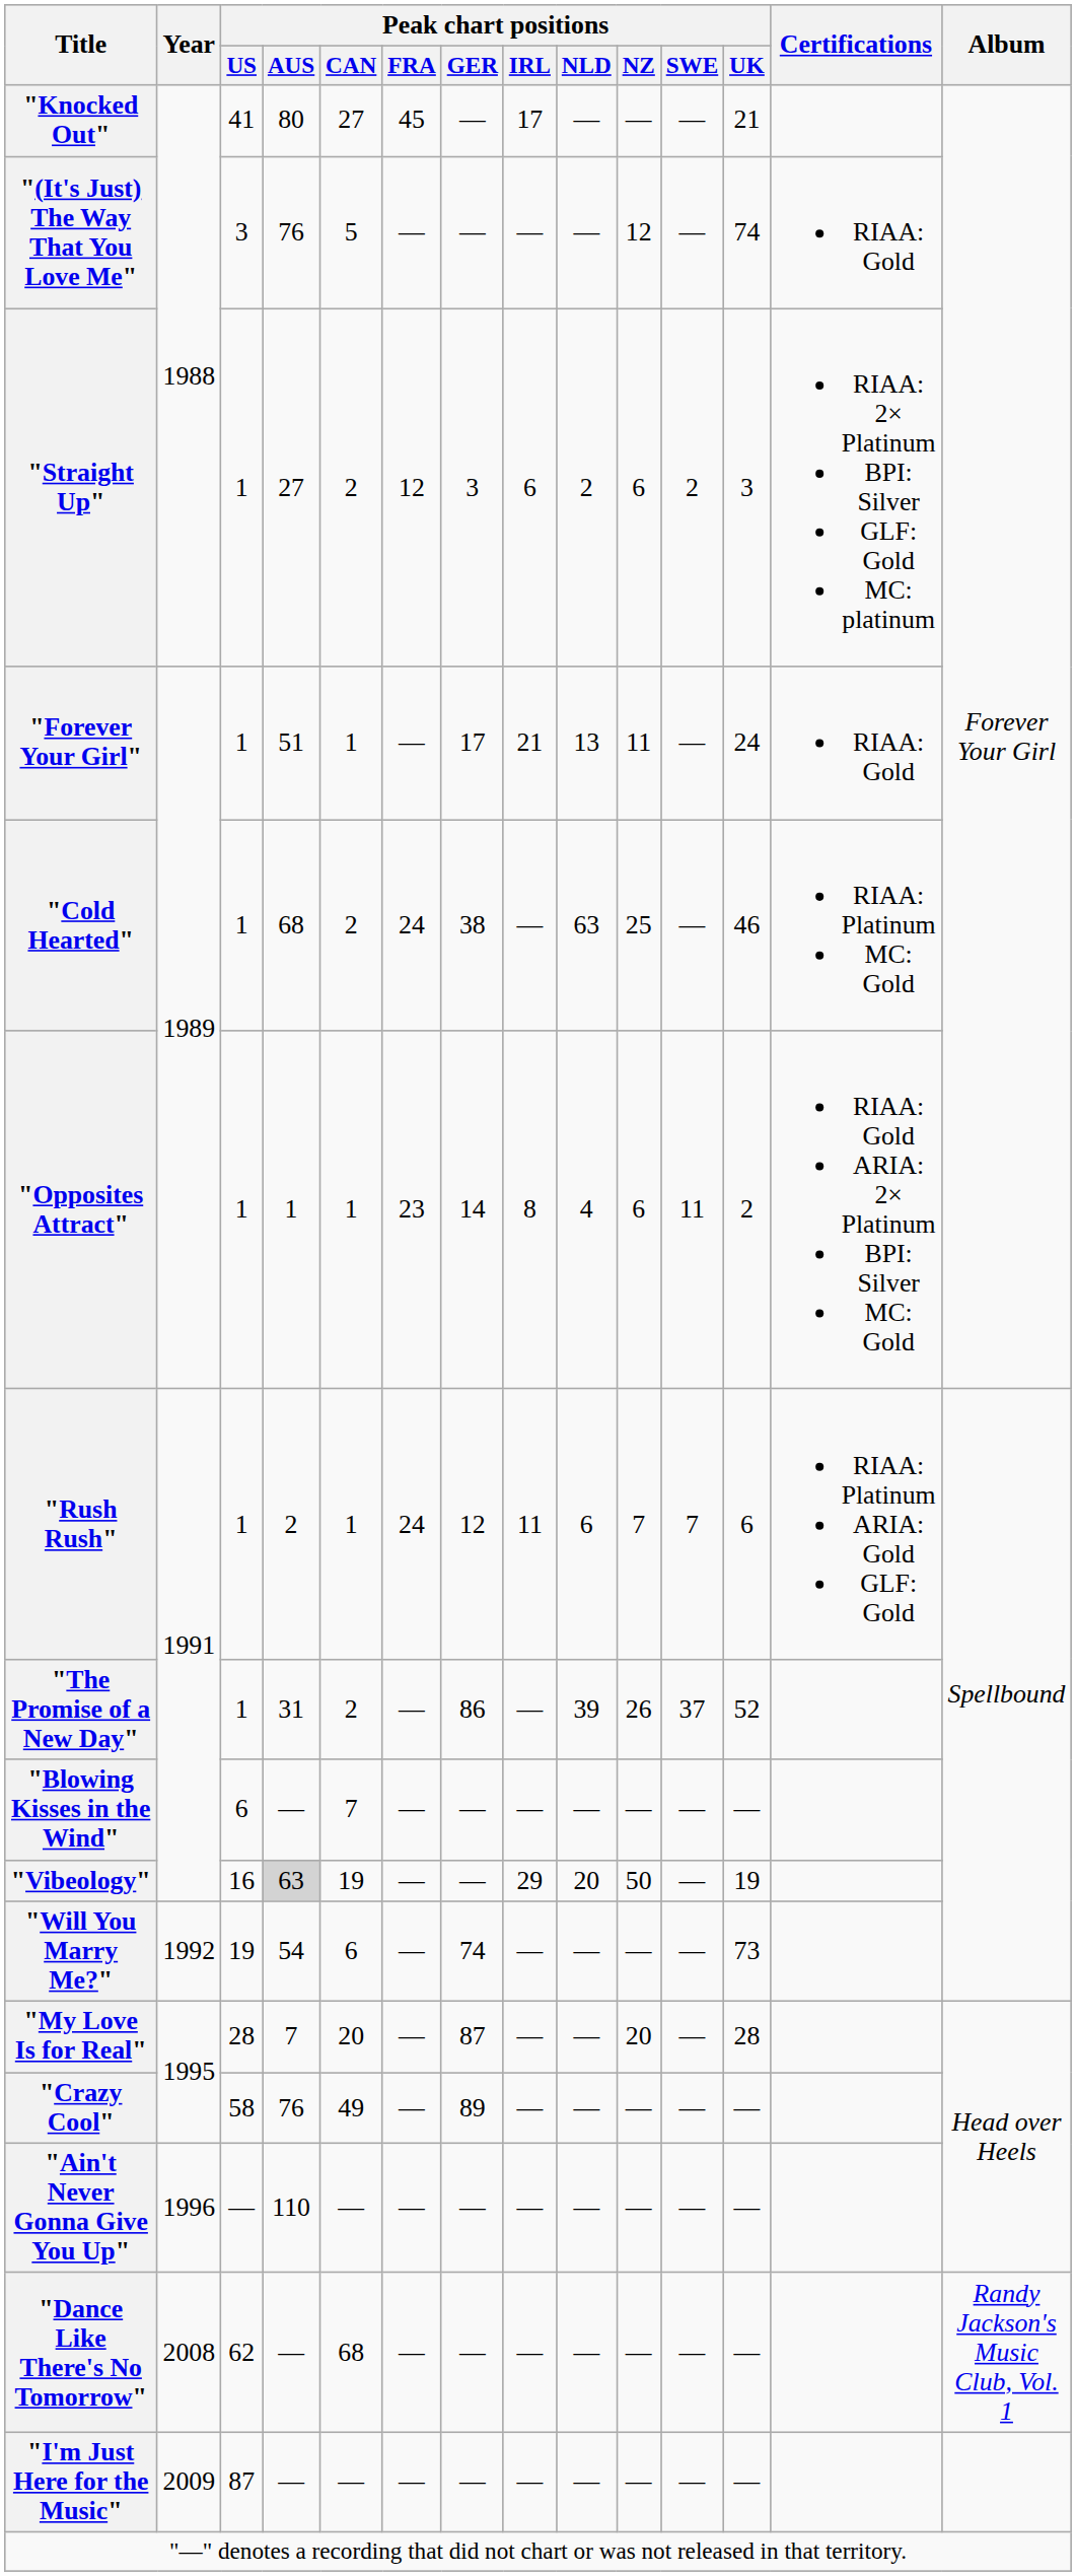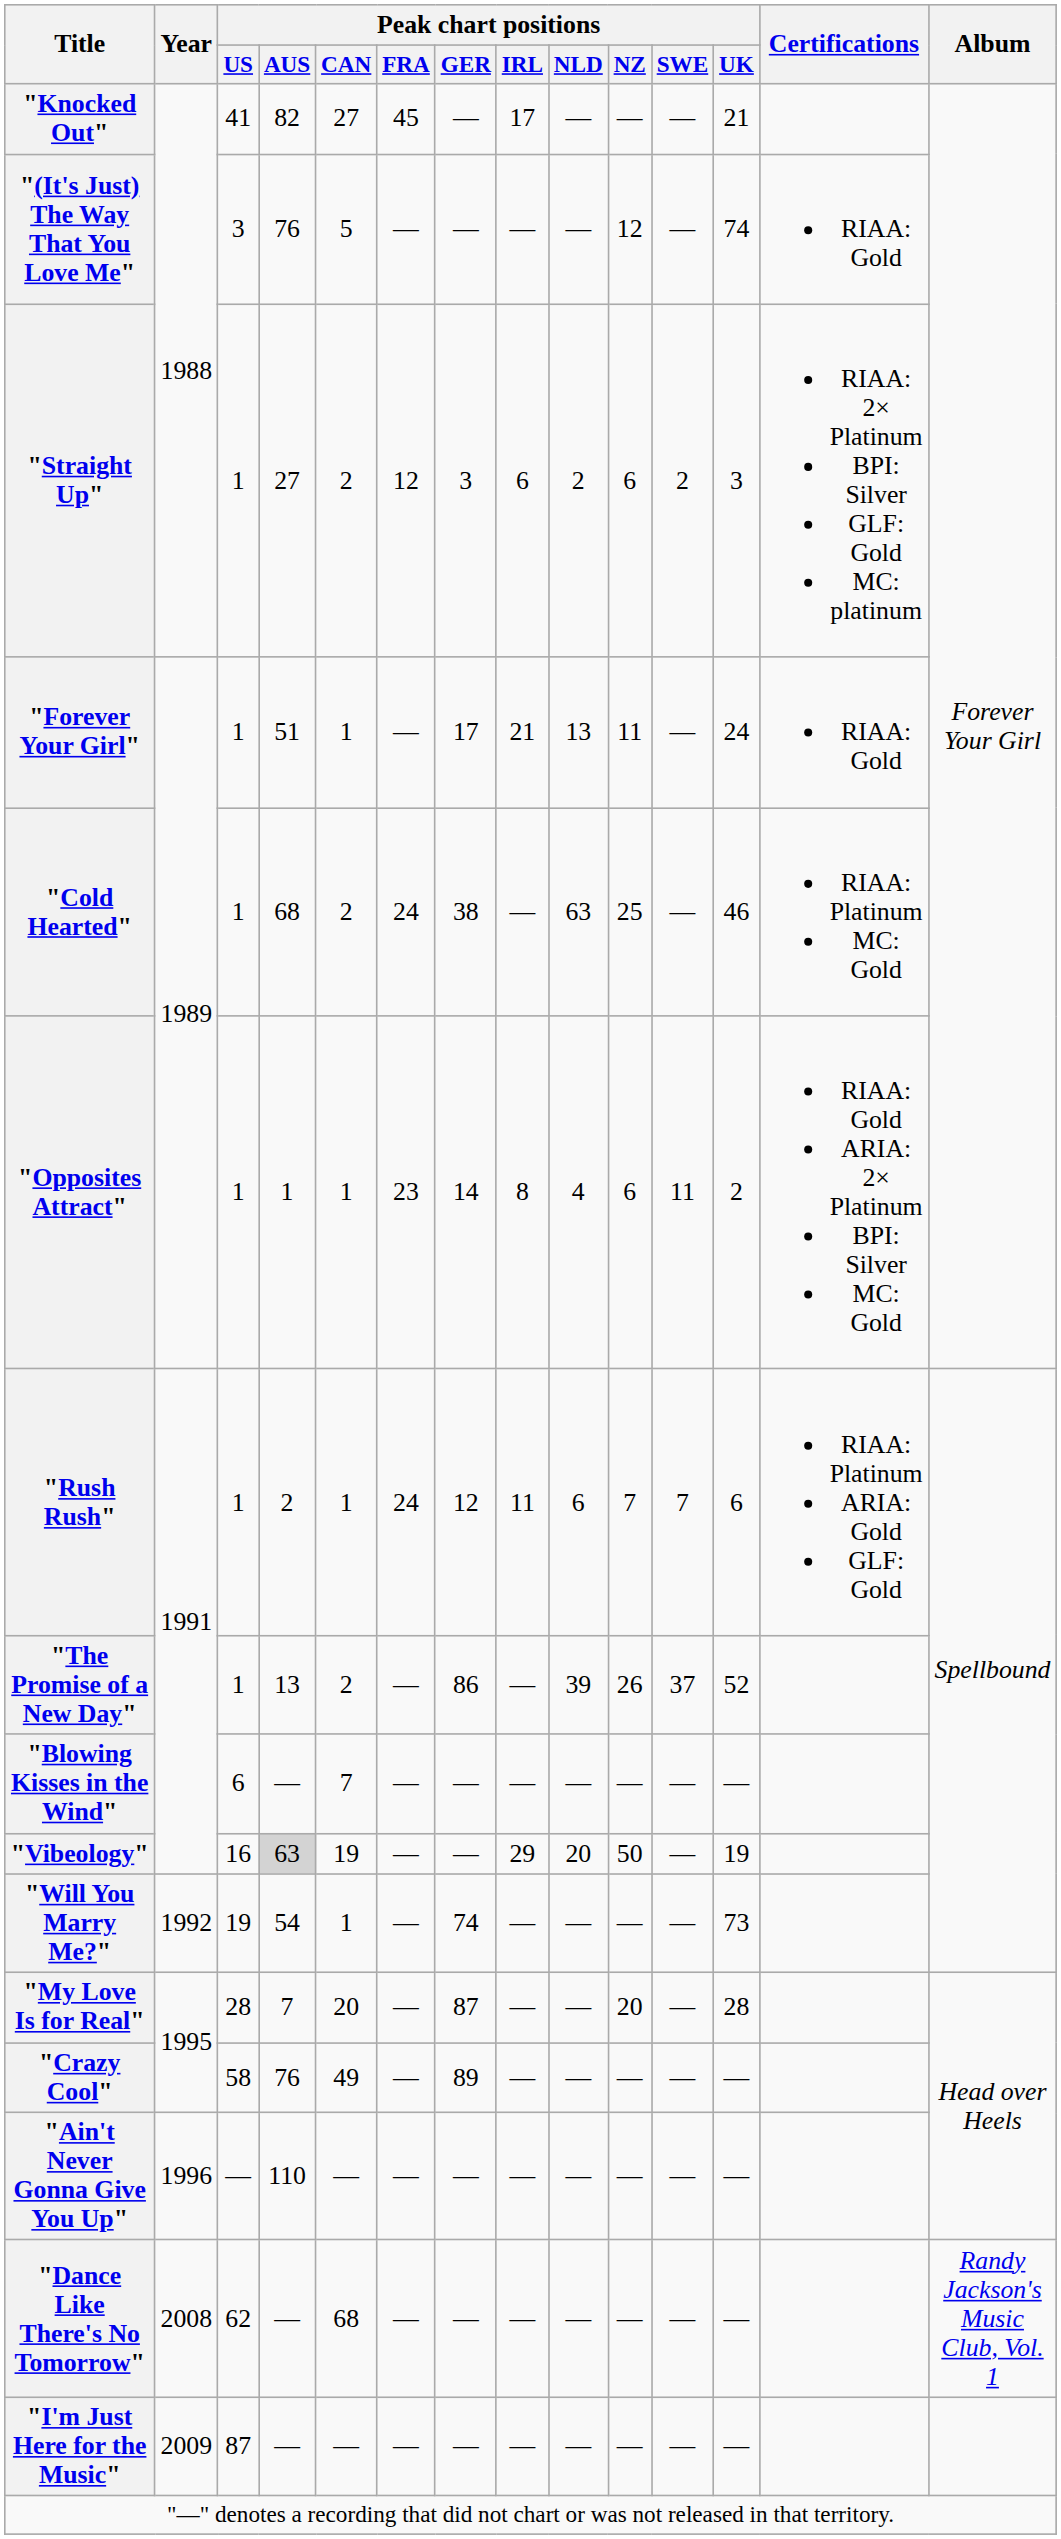"Knocked Out" | Peak chart positions / AUS: 80 -> 82
"The Promise of a New Day" | Peak chart positions / AUS: 31 -> 13
"Will You Marry Me?" | Peak chart positions / CAN: 6 -> 1
